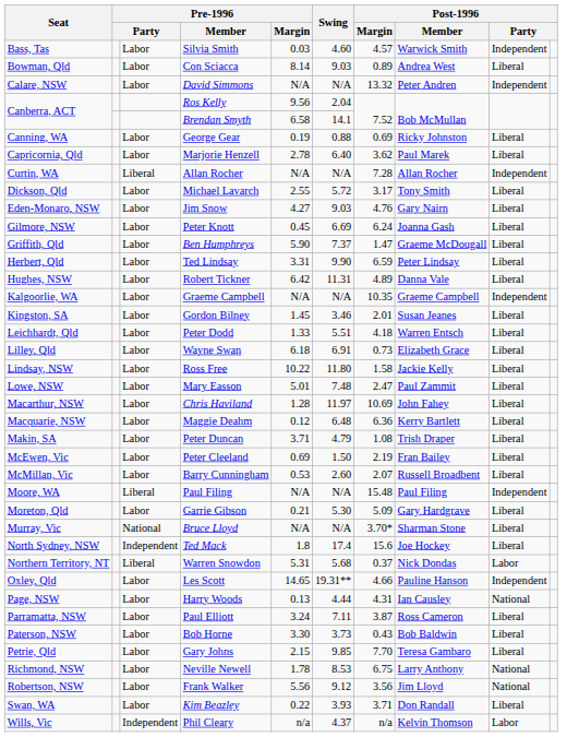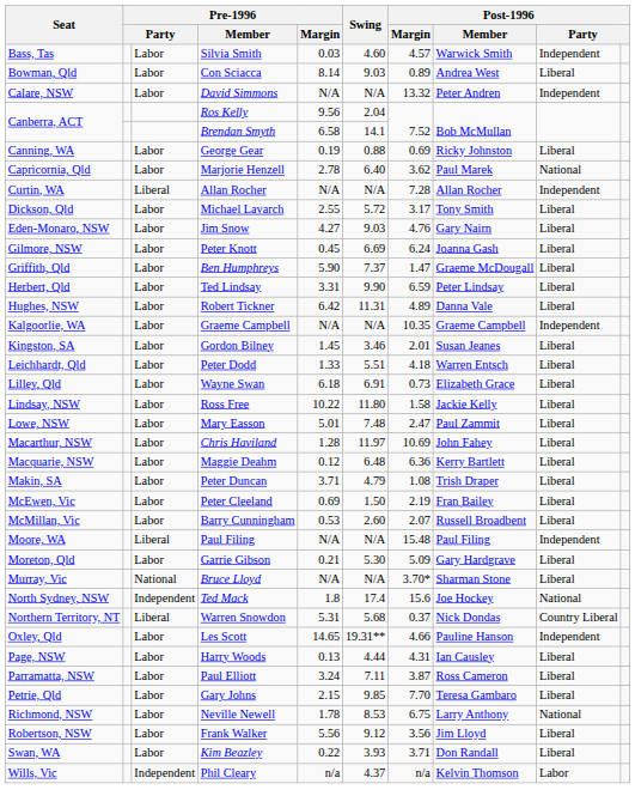Marjorie Henzell | column 9: Liberal -> National
Ted Mack | column 9: Liberal -> National
Warren Snowdon | column 9: Labor -> Country Liberal
Harry Woods | column 9: National -> Liberal
- row: Paterson, NSW | Labor | Bob Horne | 3.30 | 3.73 | 0.43 | Bob Baldwin | Liberal
Frank Walker | column 9: National -> Liberal
